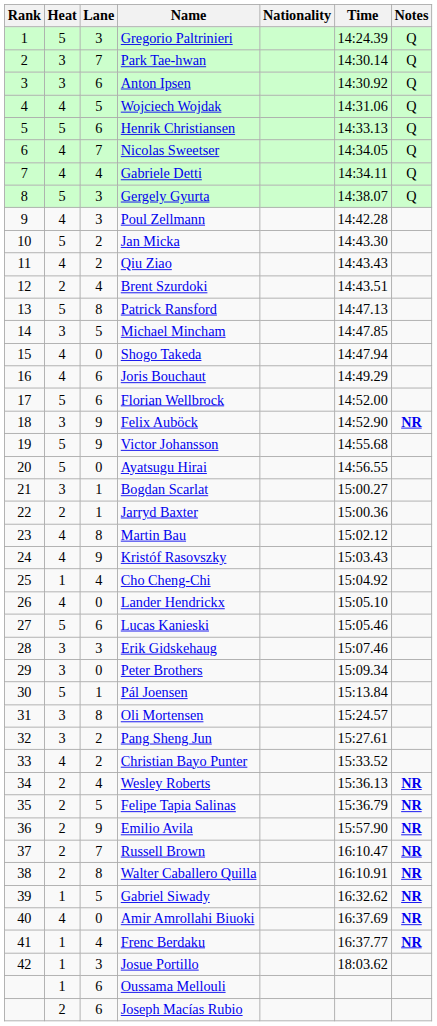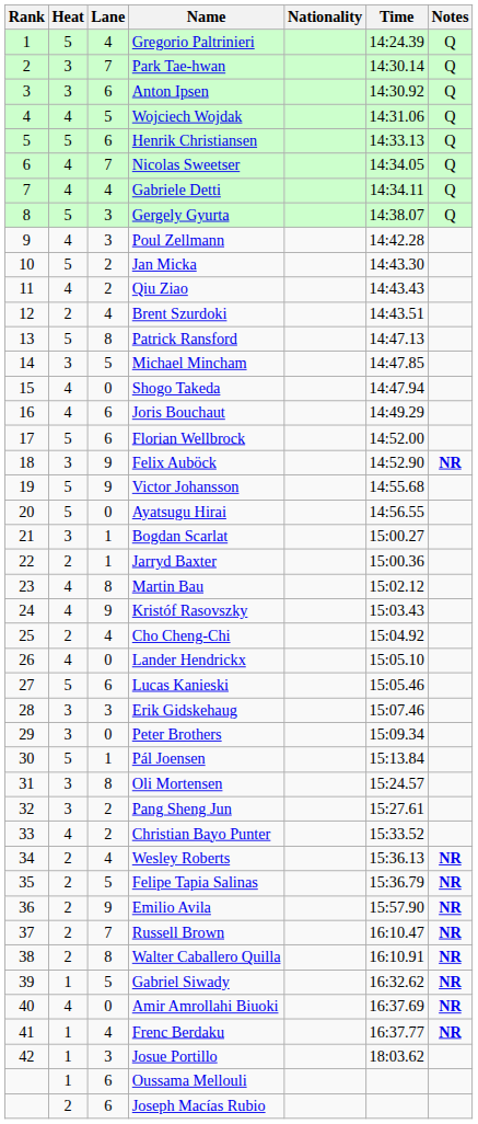Gregorio Paltrinieri | Lane: 3 -> 4
Cho Cheng-Chi | Heat: 1 -> 2
